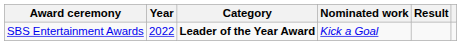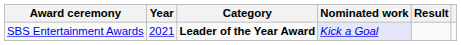SBS Entertainment Awards | Year: 2022 -> 2021
SBS Entertainment Awards | Nominated work: no background -> lavender background
